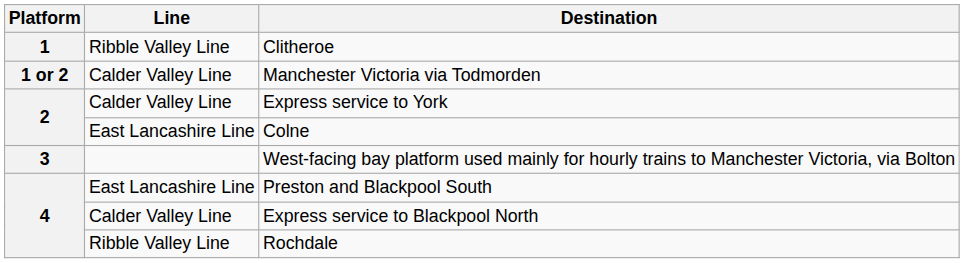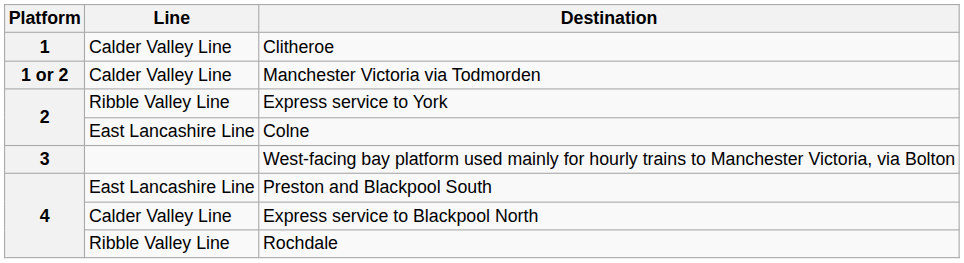Clitheroe | Line: Ribble Valley Line -> Calder Valley Line
Express service to York | Line: Calder Valley Line -> Ribble Valley Line
